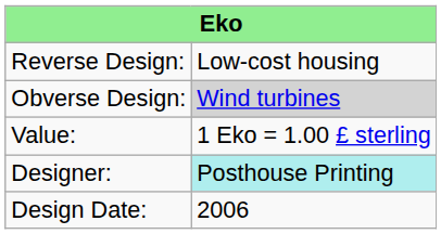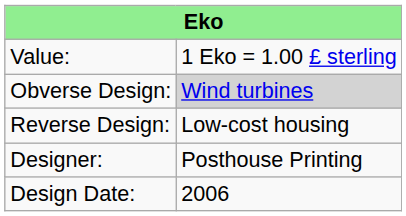rows swapped: Value: <-> Reverse Design:
Designer: | column 2: paleturquoise background -> no background
